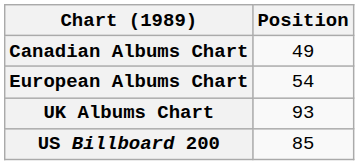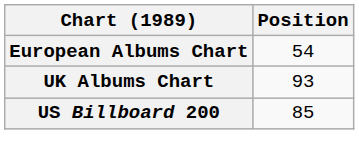- row: Canadian Albums Chart | 49
